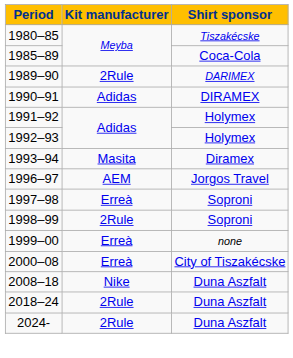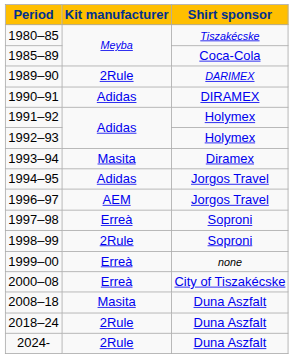+ row: 1994–95 | Adidas | Jorgos Travel
2008–18 | Kit manufacturer: Nike -> Masita
